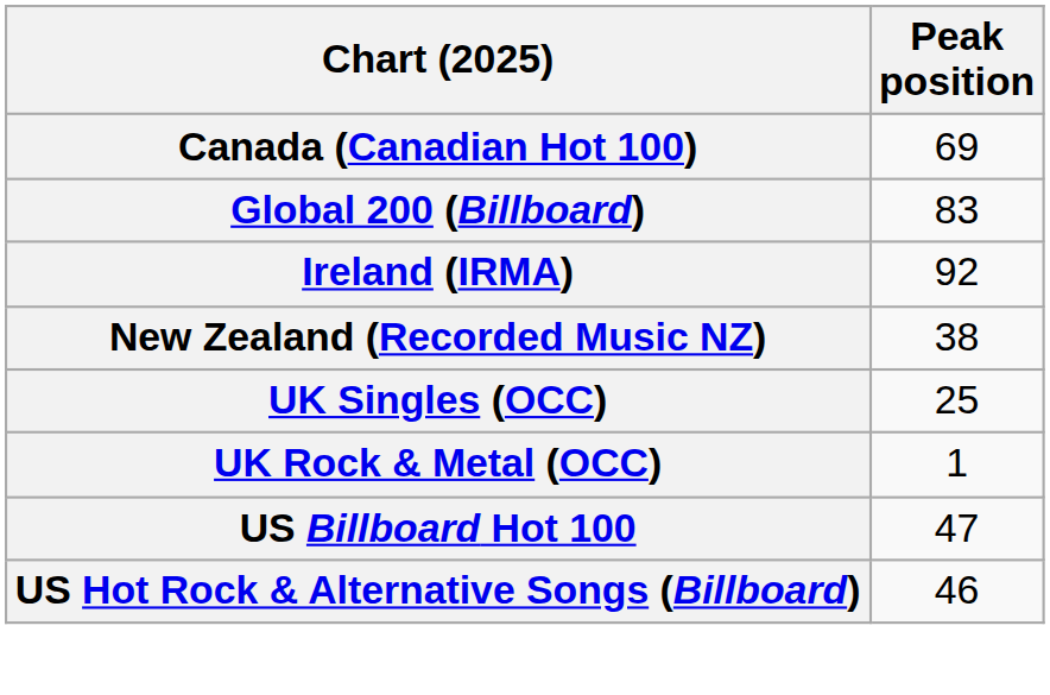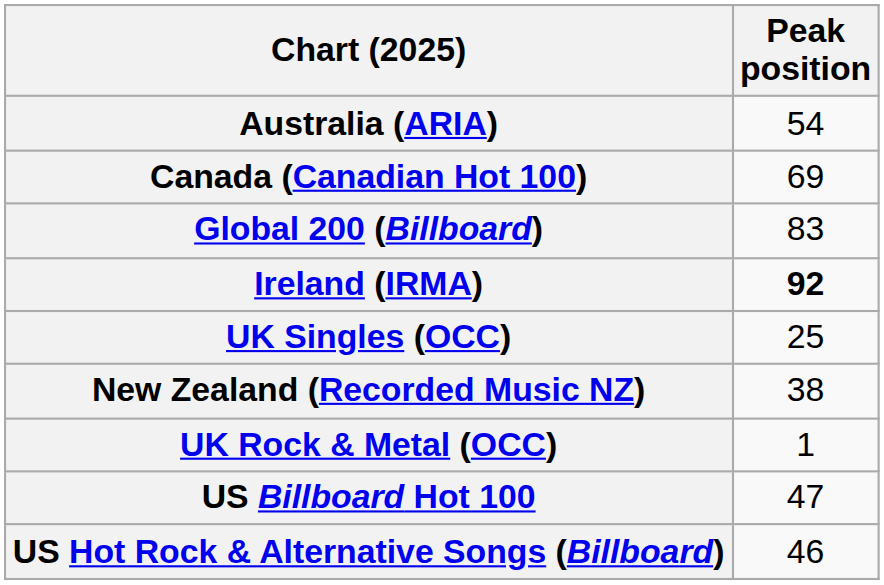+ row: Australia (ARIA) | 54
Ireland (IRMA) | Peak position: normal -> bold
rows swapped: New Zealand (Recorded Music NZ) <-> UK Singles (OCC)
